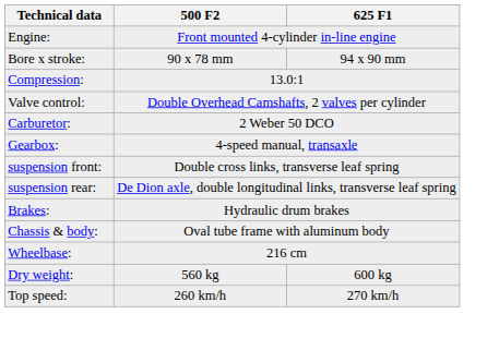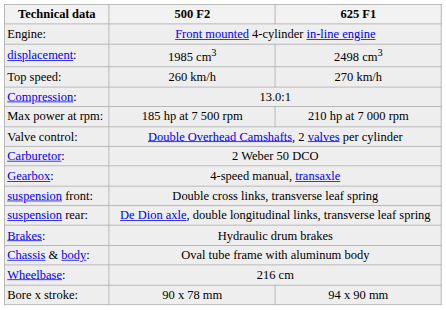+ row: displacement: | 1985 cm3 | 2498 cm3
rows swapped: Bore x stroke: <-> Top speed:
+ row: Max power at rpm: | 185 hp at 7 500 rpm | 210 hp at 7 000 rpm
- row: Dry weight: | 560 kg | 600 kg
